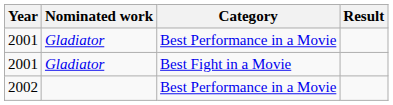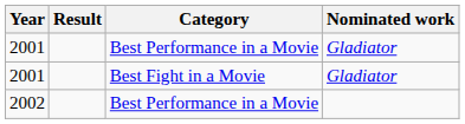columns swapped: Nominated work <-> Result
